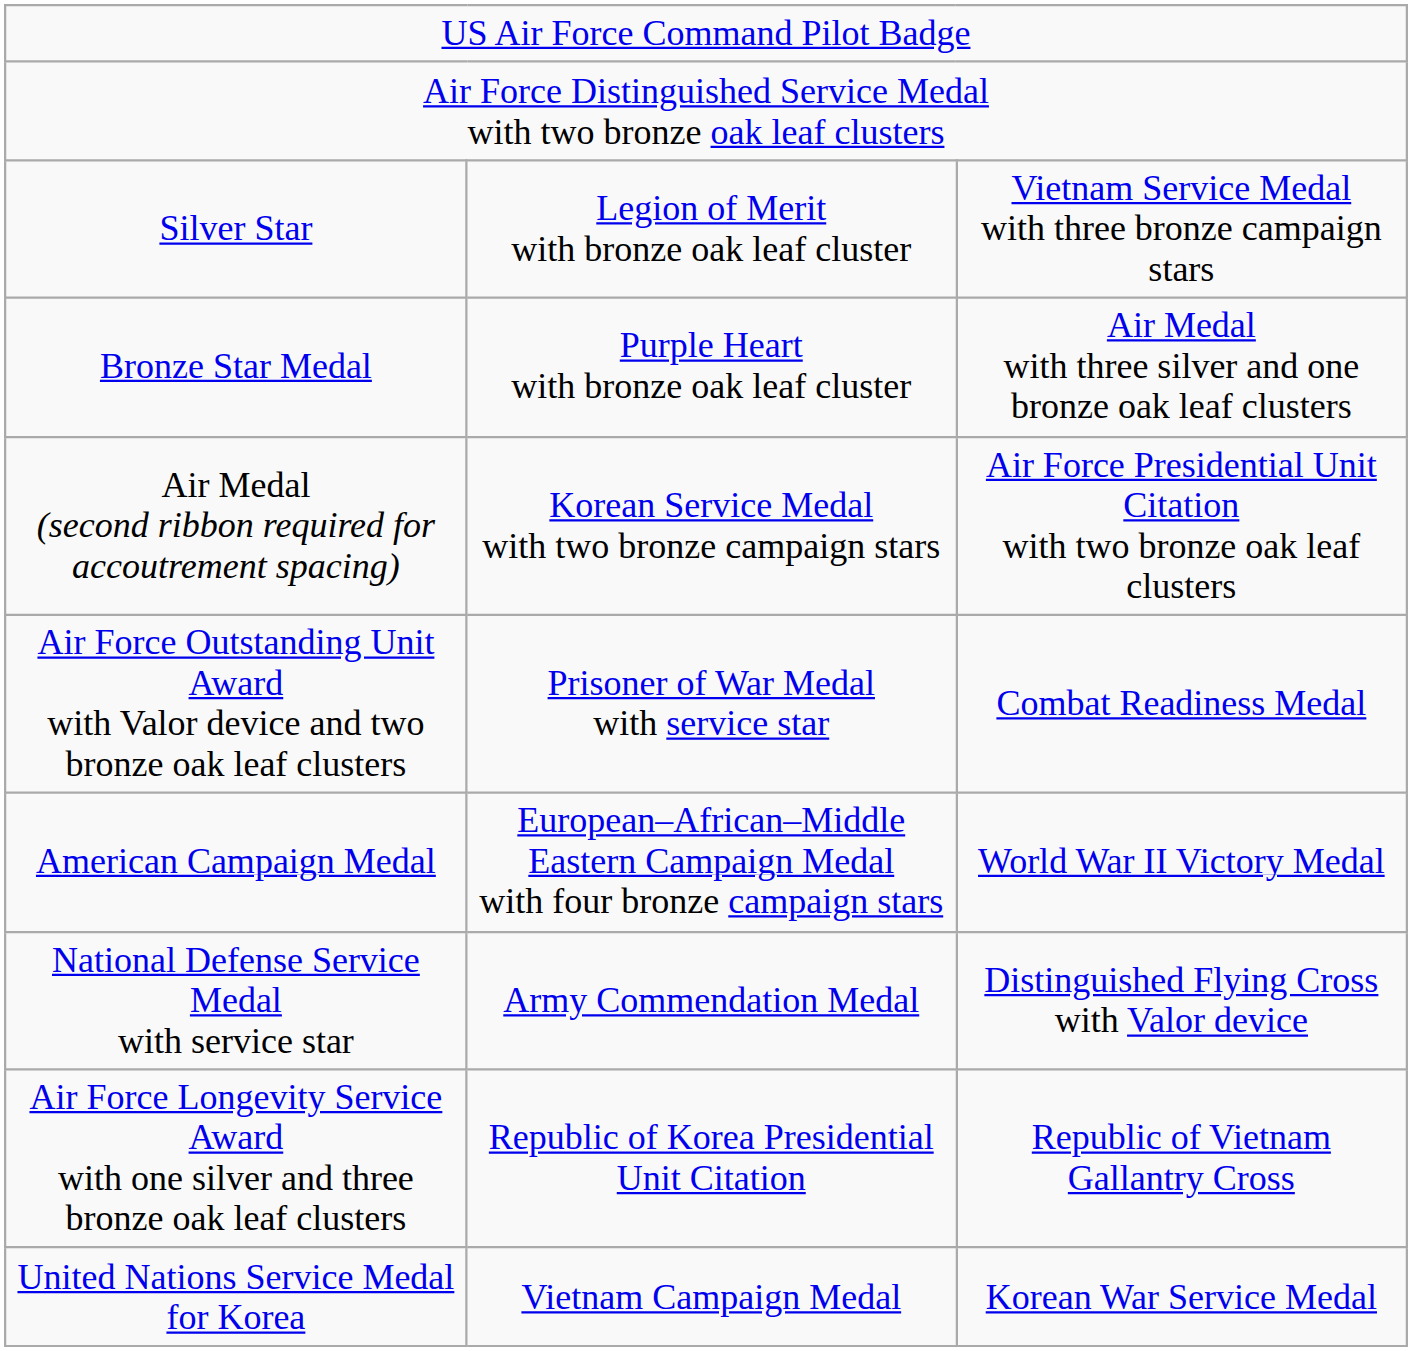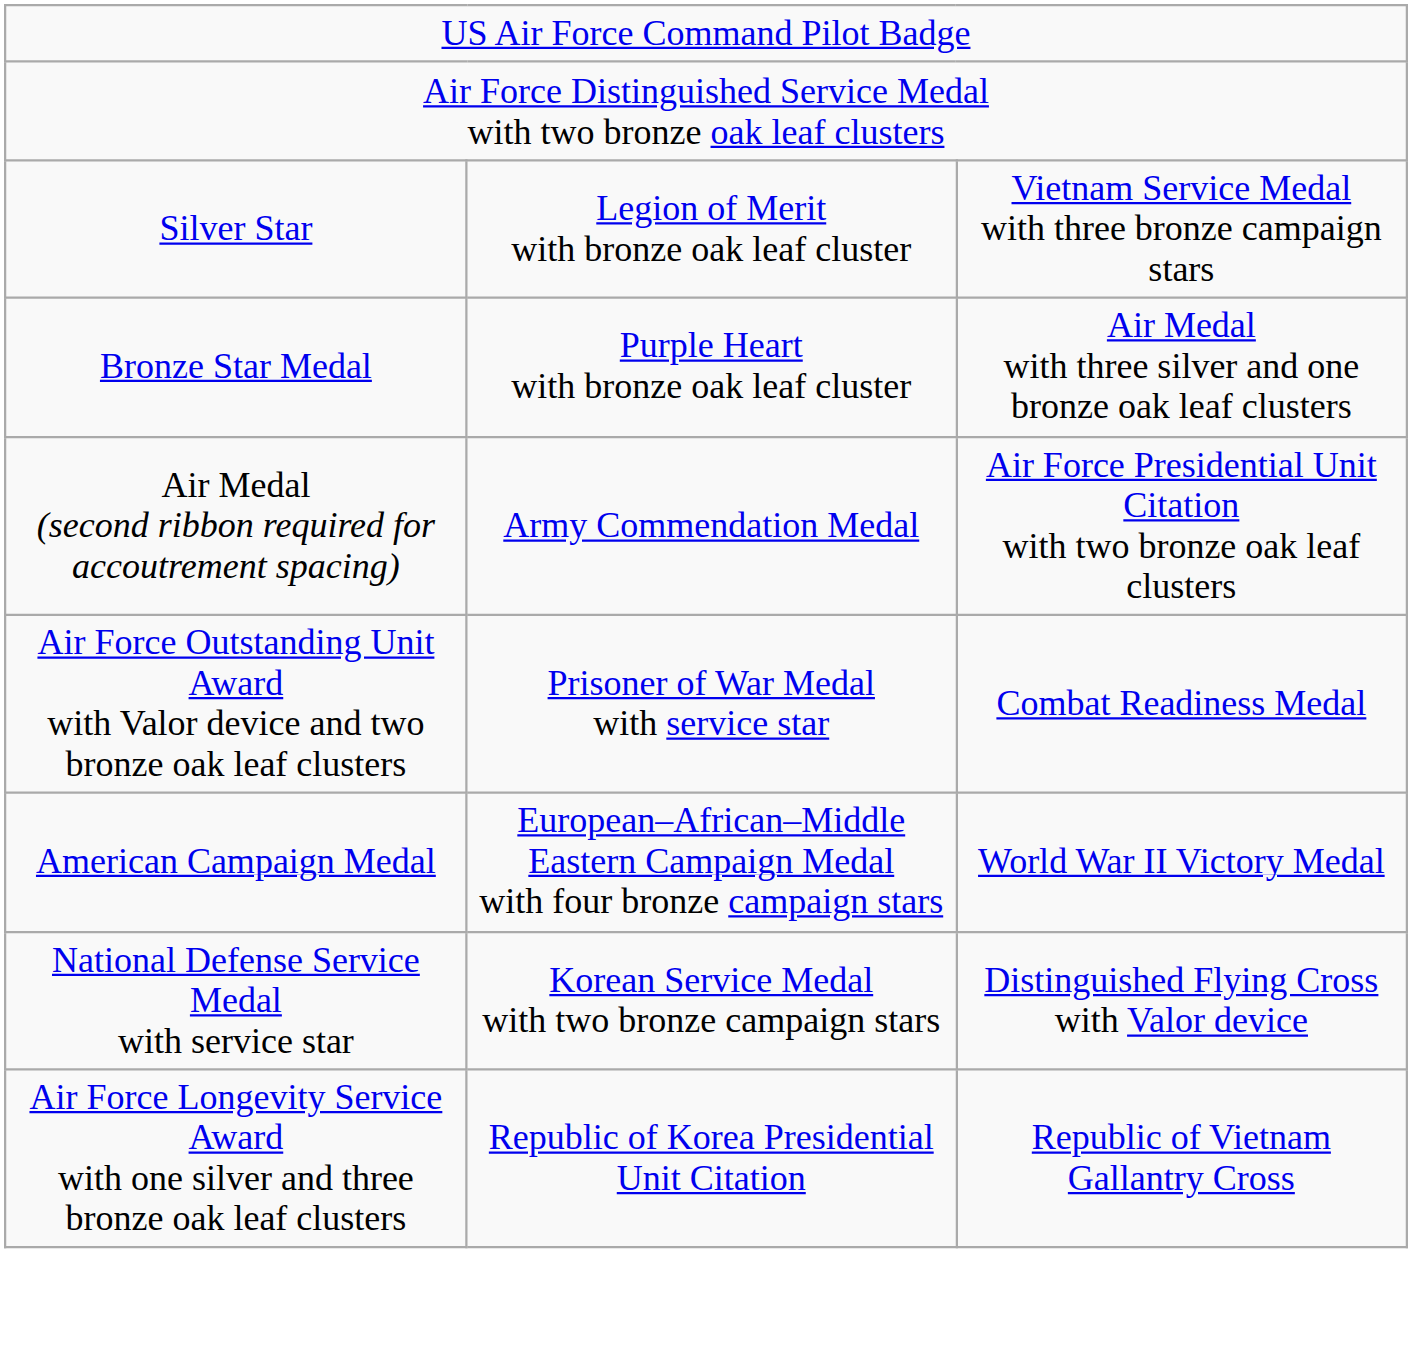Air Medal (second ribbon required for accoutrement spacing) | column 2: Korean Service Medal with two bronze campaign stars -> Army Commendation Medal
National Defense Service Medal with service star | column 2: Army Commendation Medal -> Korean Service Medal with two bronze campaign stars
- row: United Nations Service Medal for Korea | Vietnam Campaign Medal | Korean War Service Medal
